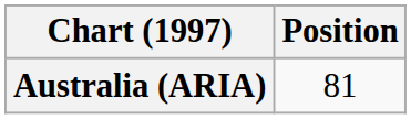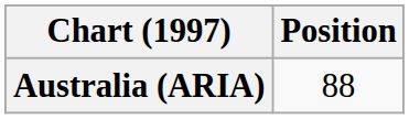Australia (ARIA) | Position: 81 -> 88
